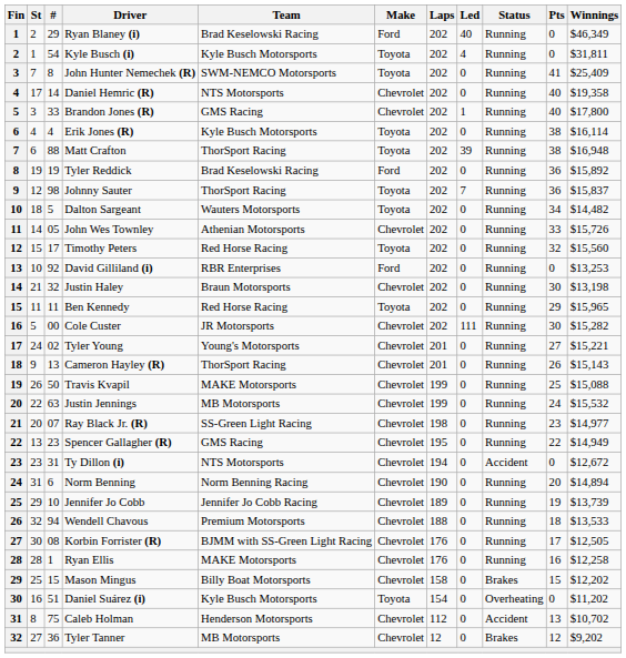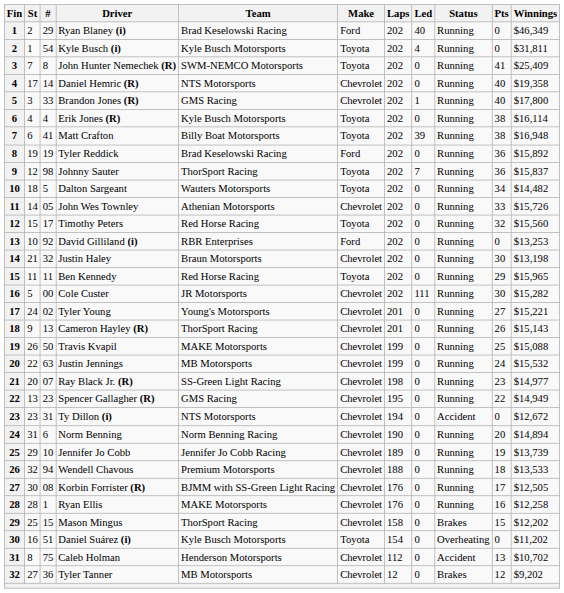Matt Crafton | #: 88 -> 41
Matt Crafton | Team: ThorSport Racing -> Billy Boat Motorsports
Mason Mingus | Team: Billy Boat Motorsports -> ThorSport Racing
